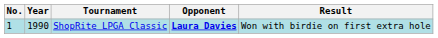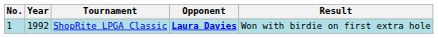ShopRite LPGA Classic | Year: 1990 -> 1992
